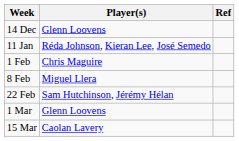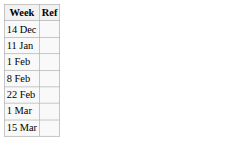- column: Player(s) | Glenn Loovens | Réda Johnson, Kieran Lee, José Semedo | Chris Maguire | Miguel Llera | Sam Hutchinson, Jérémy Hélan | Glenn Loovens | Caolan Lavery
